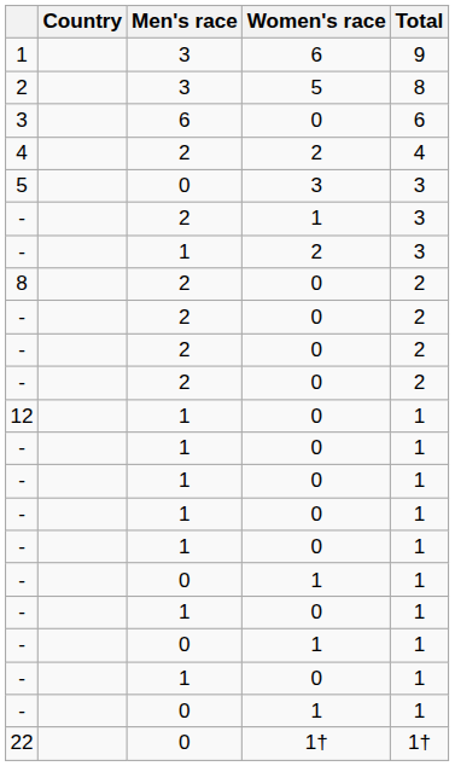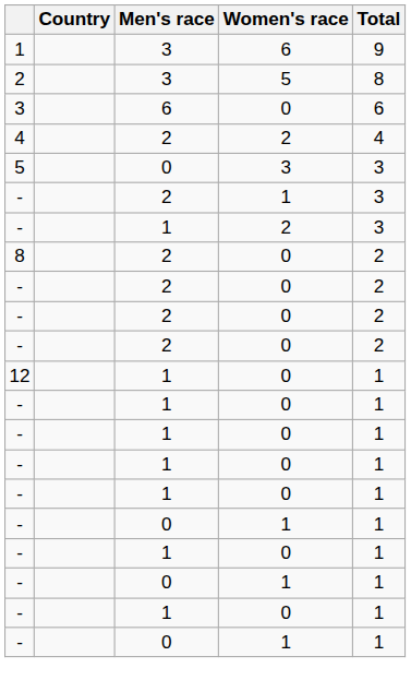- row: 22 | 0 | 1† | 1†
